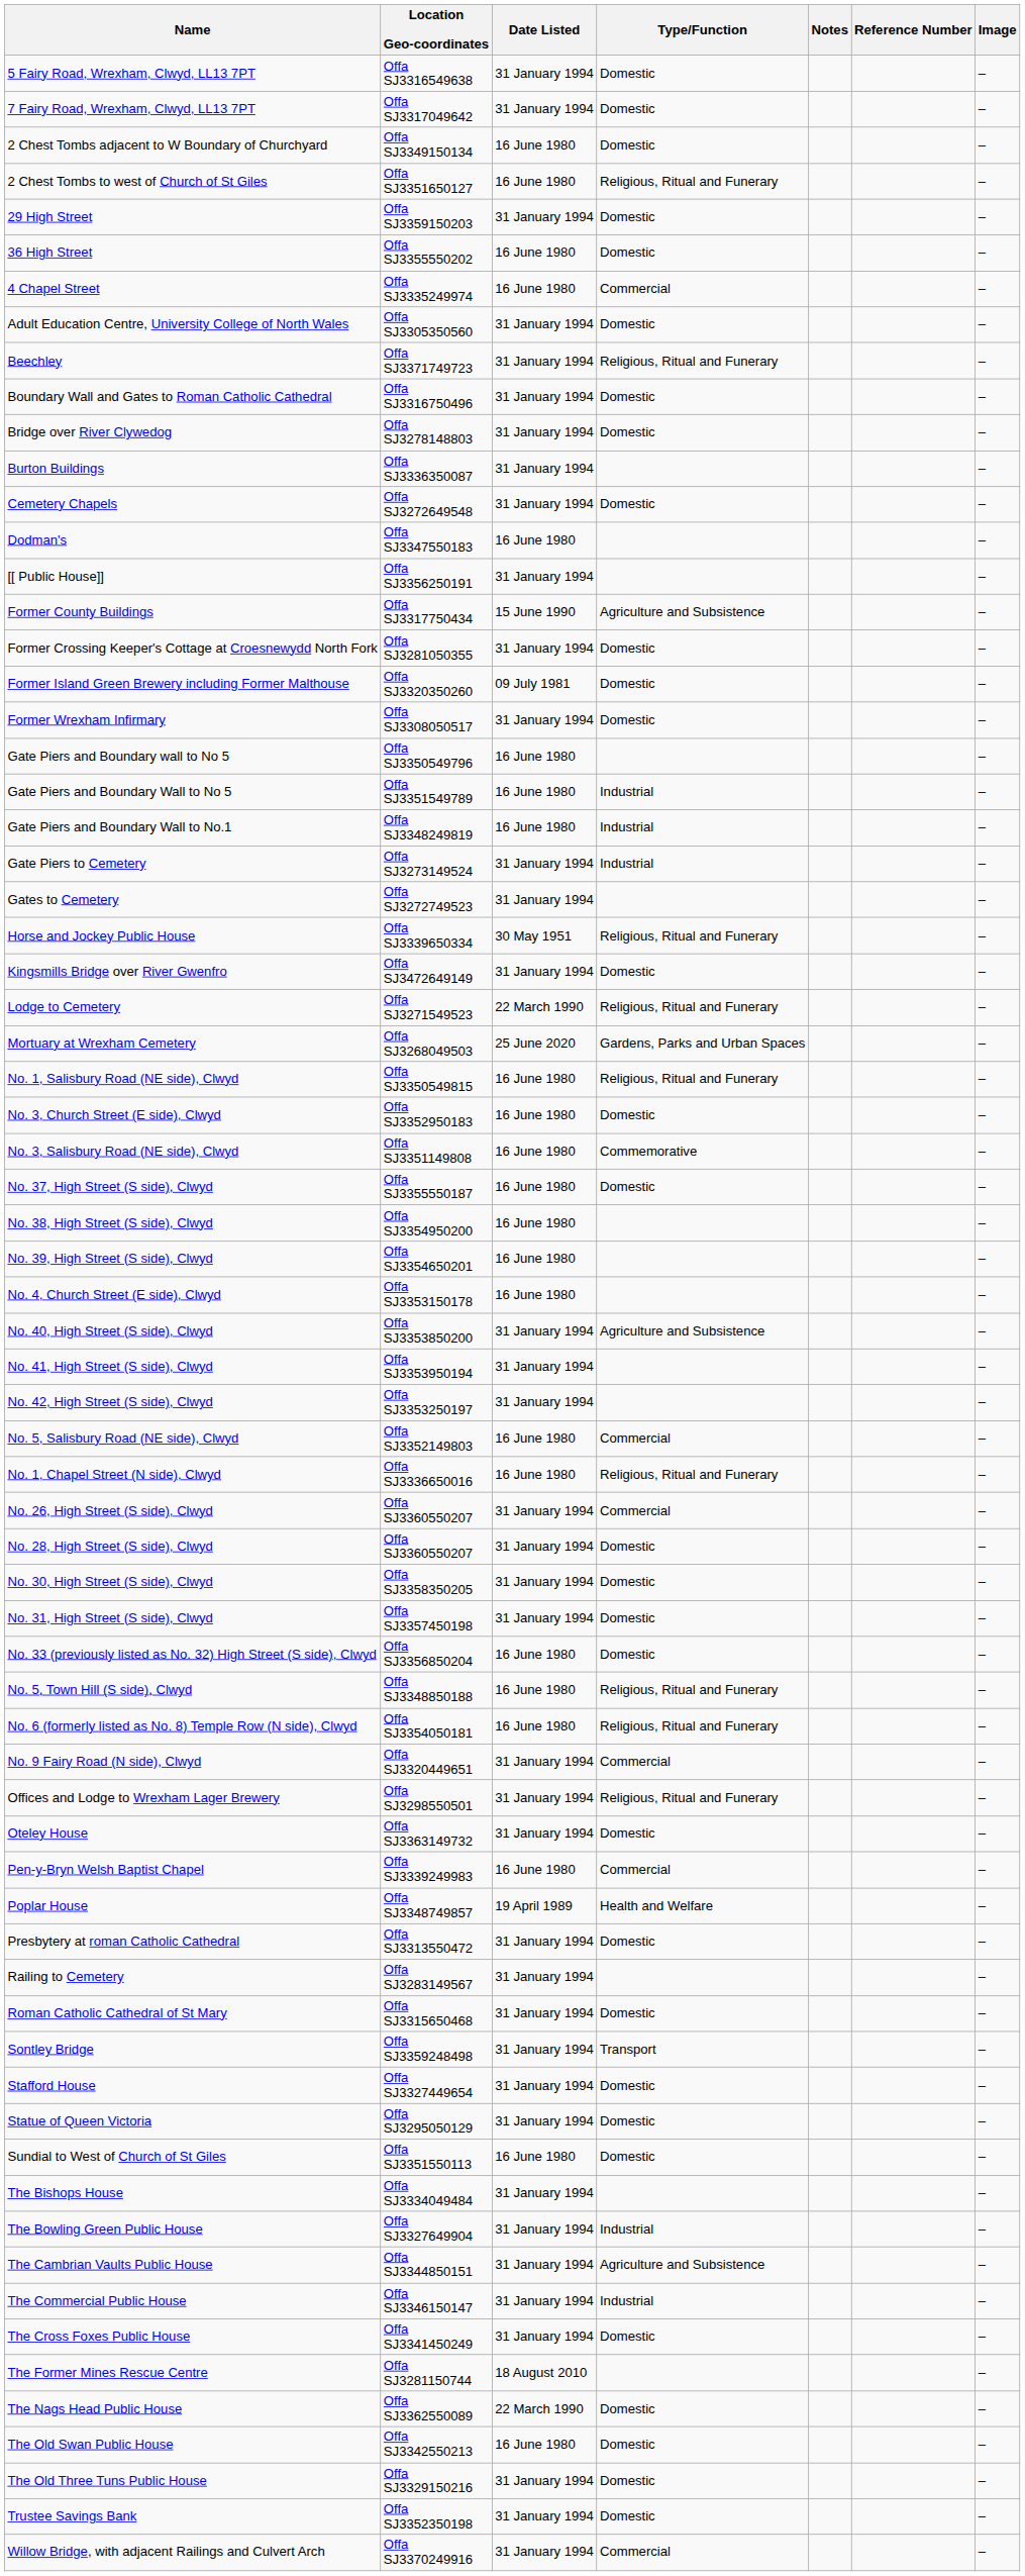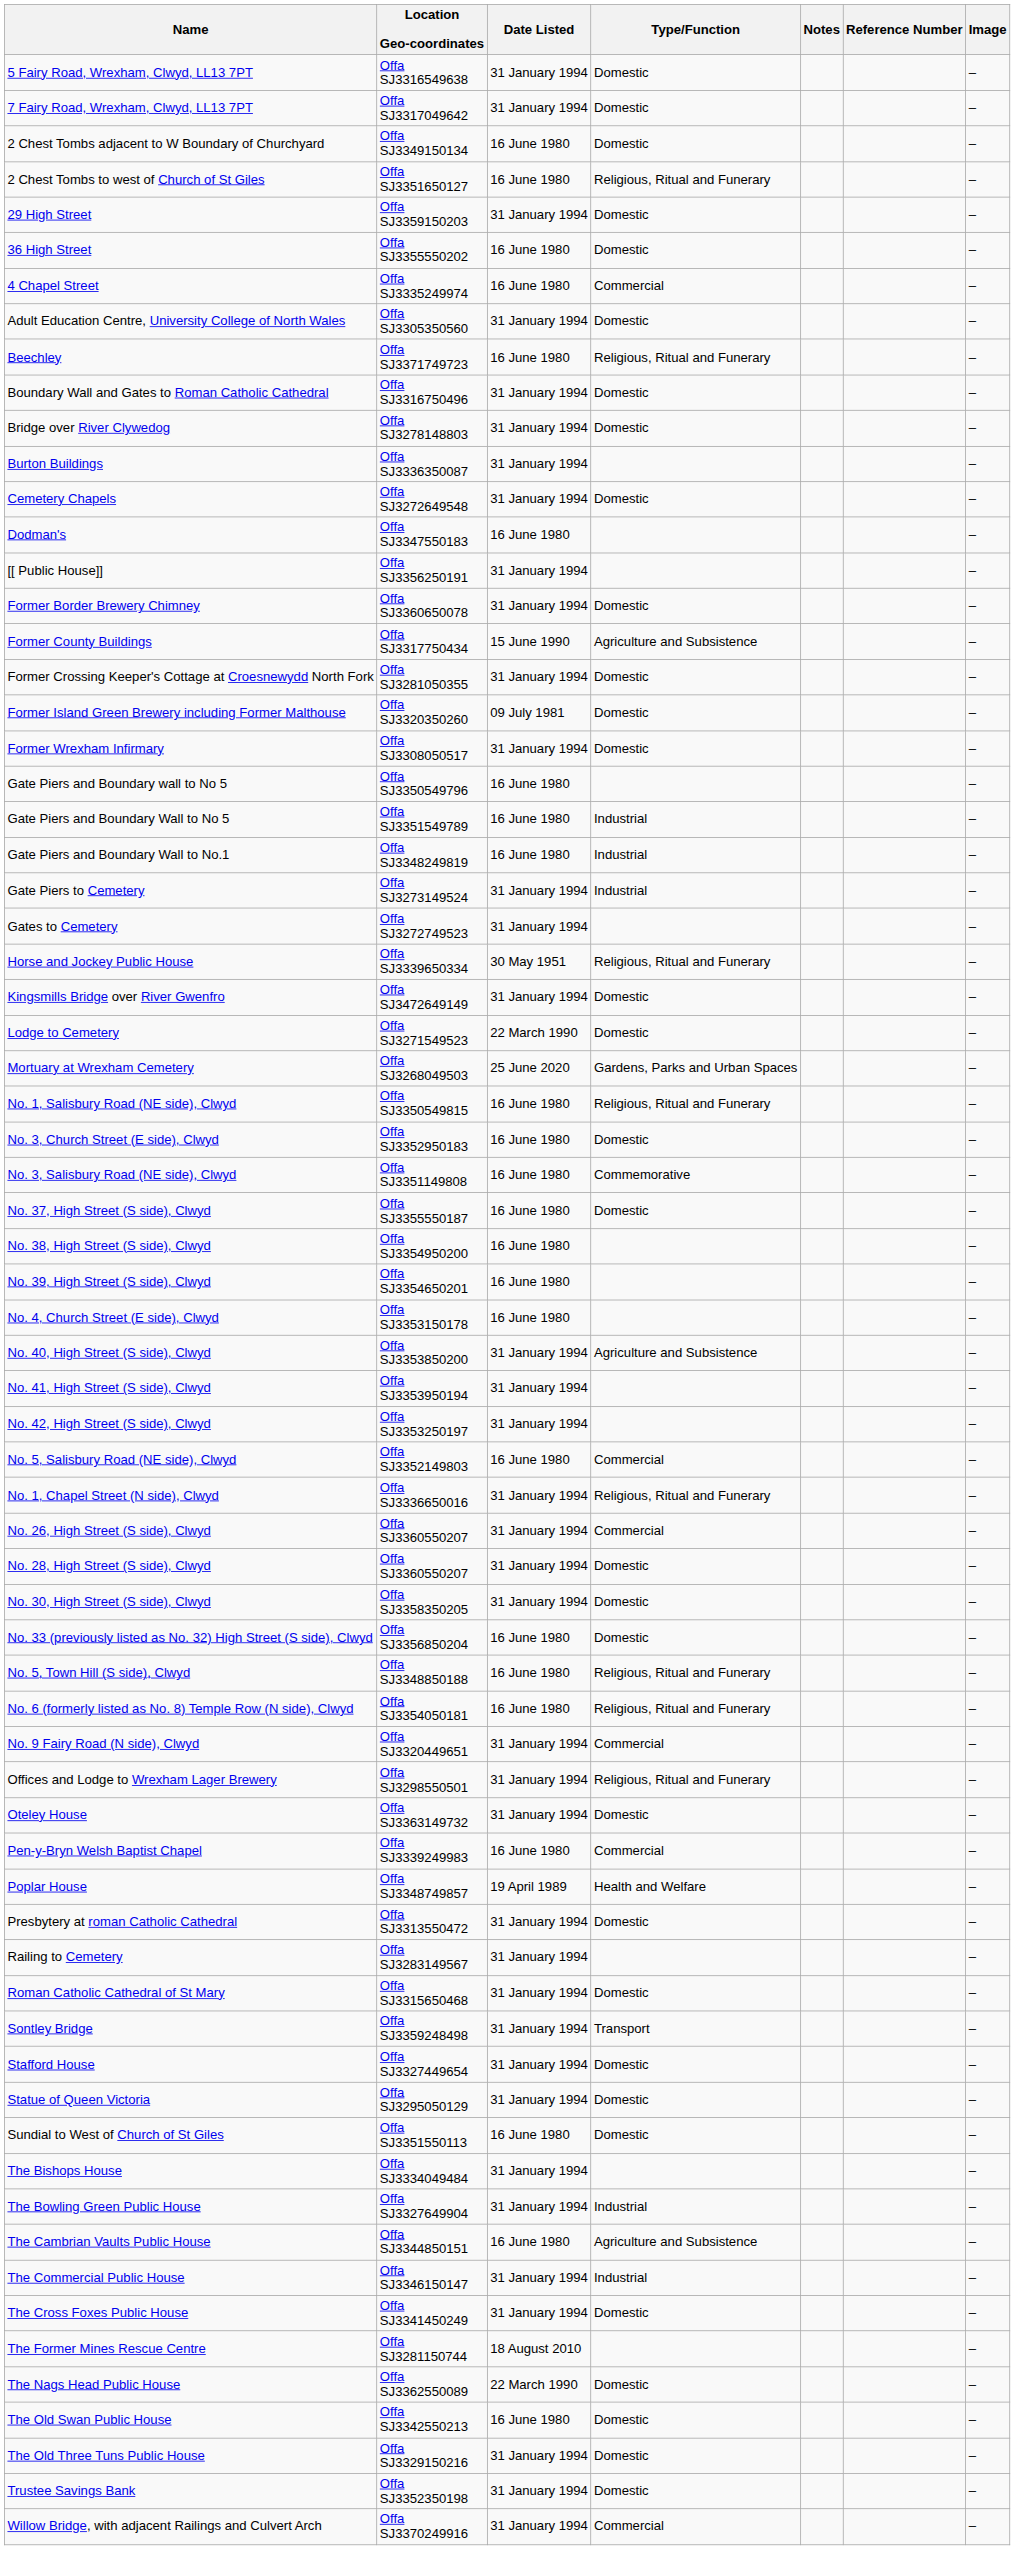Beechley | Date Listed: 31 January 1994 -> 16 June 1980
+ row: Former Border Brewery Chimney | Offa SJ3360650078 | 31 January 1994 | Domestic | –
Lodge to Cemetery | Type/Function: Religious, Ritual and Funerary -> Domestic
No. 1, Chapel Street (N side), Clwyd | Date Listed: 16 June 1980 -> 31 January 1994
- row: No. 31, High Street (S side), Clwyd | Offa SJ3357450198 | 31 January 1994 | Domestic | –
The Cambrian Vaults Public House | Date Listed: 31 January 1994 -> 16 June 1980
